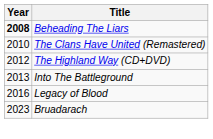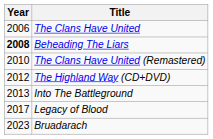+ row: 2006 | The Clans Have United
Legacy of Blood | Year: 2016 -> 2017
